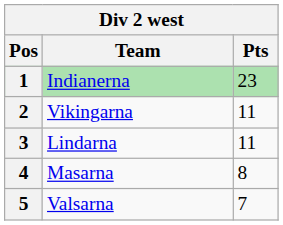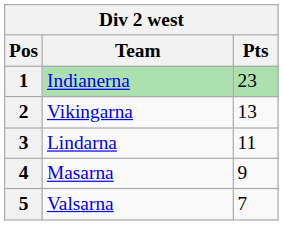2 | Pts: 11 -> 13
4 | Pts: 8 -> 9
